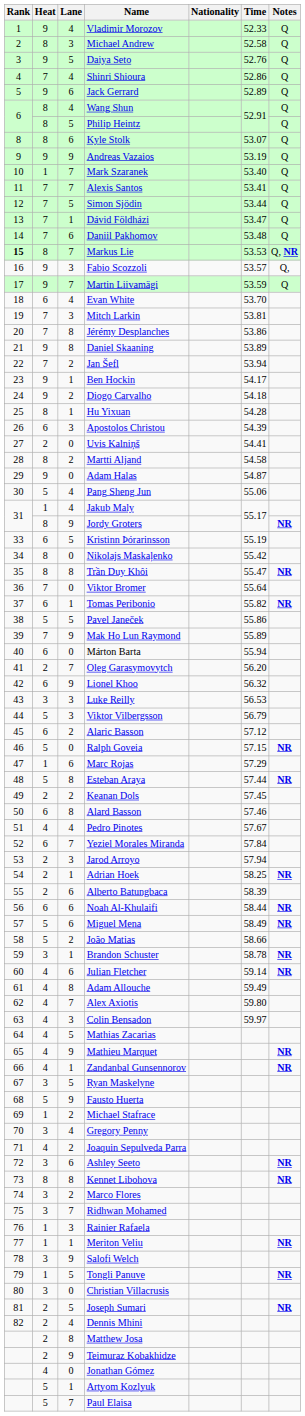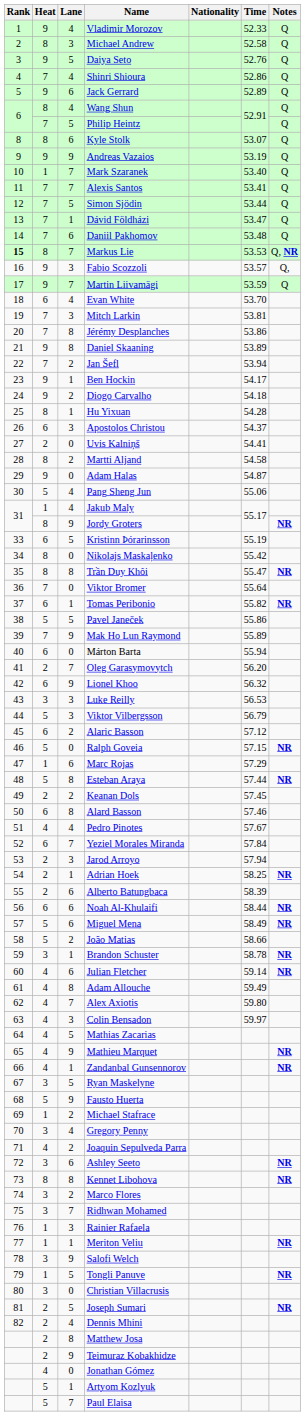Philip Heintz | Heat: 8 -> 7
Apostolos Christou | Time: 54.39 -> 54.37
